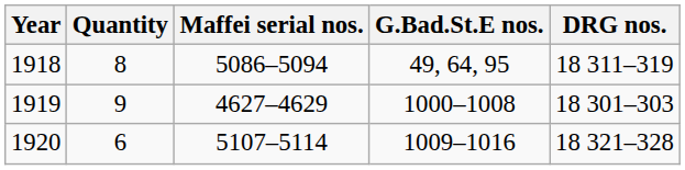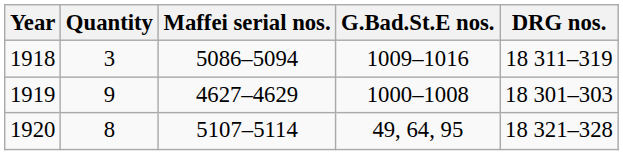1918 | Quantity: 8 -> 3
1918 | G.Bad.St.E nos.: 49, 64, 95 -> 1009–1016
1920 | Quantity: 6 -> 8
1920 | G.Bad.St.E nos.: 1009–1016 -> 49, 64, 95
